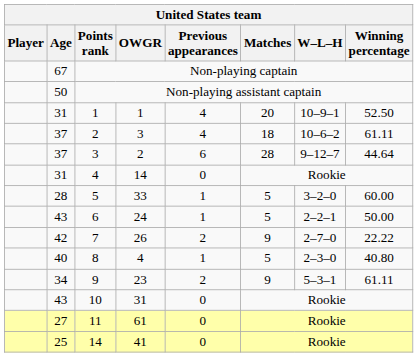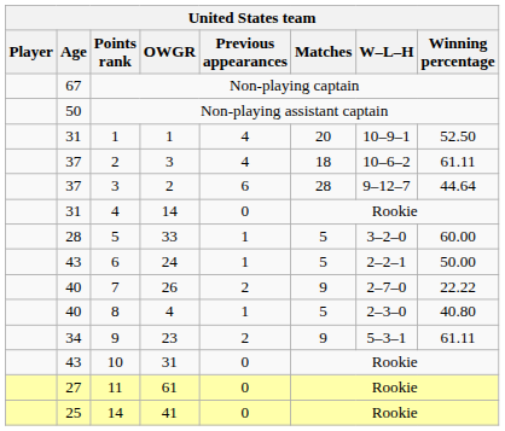7 | Age: 42 -> 40
